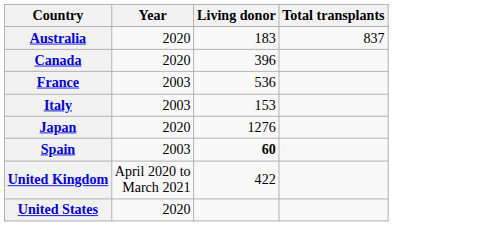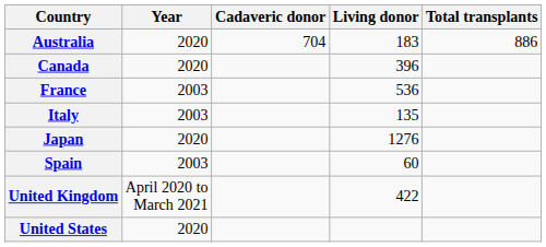+ column: Cadaveric donor | 704
Australia | Total transplants: 837 -> 886
Italy | Living donor: 153 -> 135
Spain | Living donor: bold -> normal
